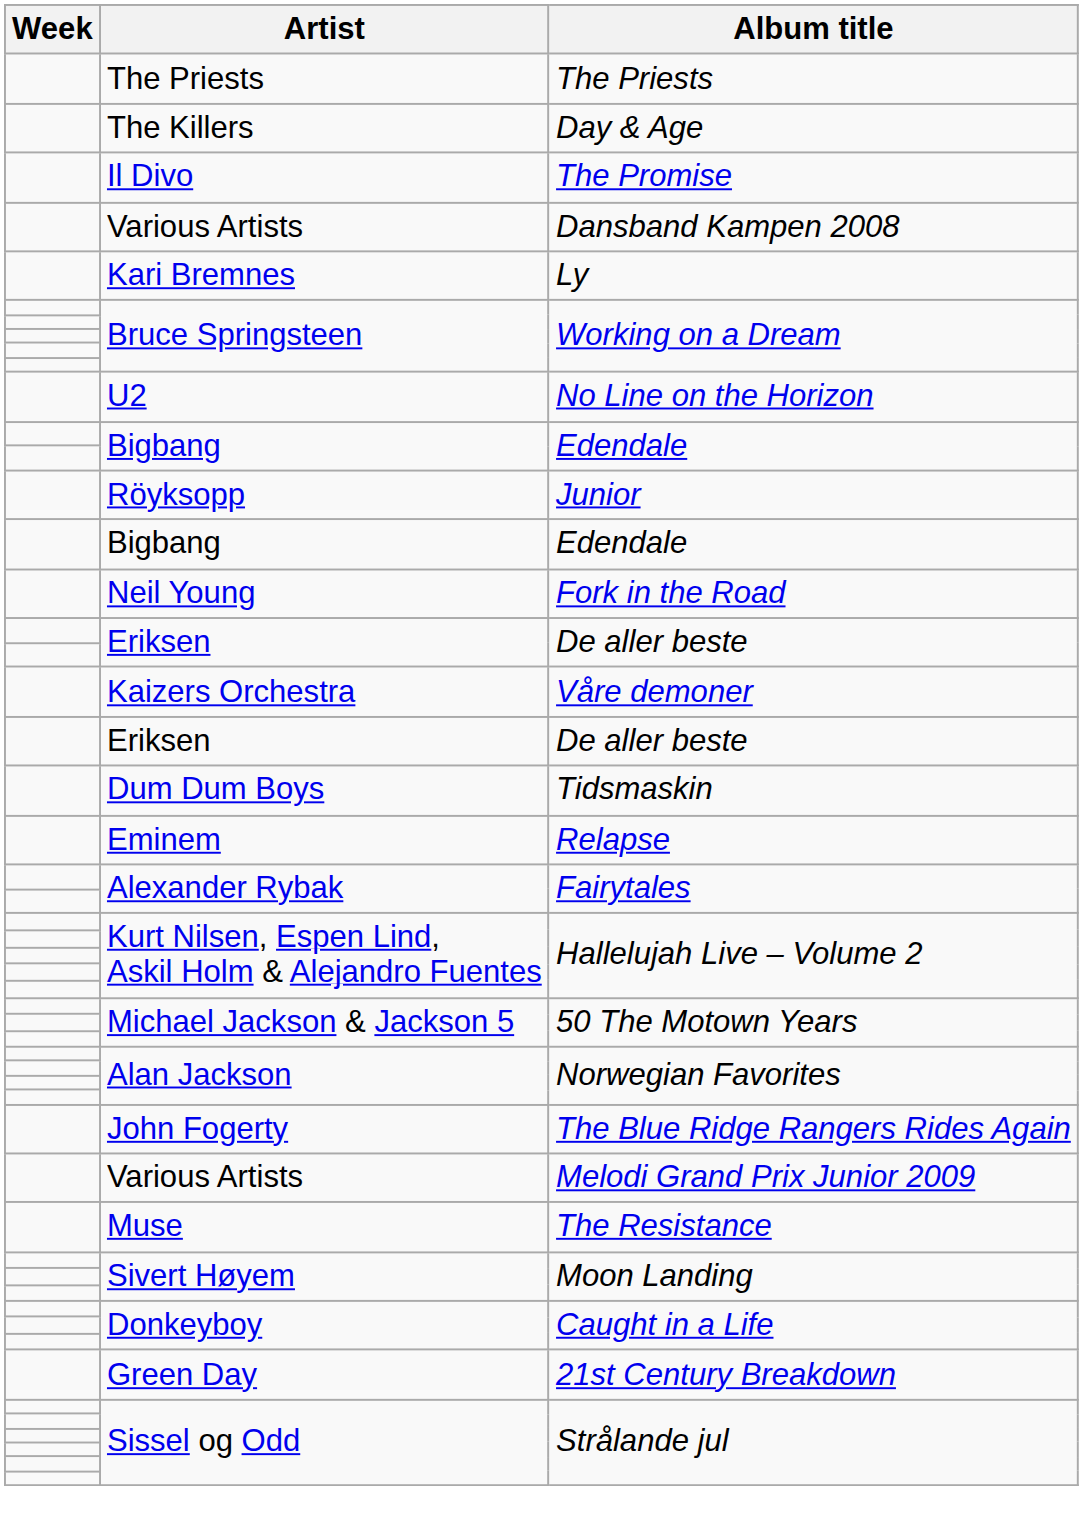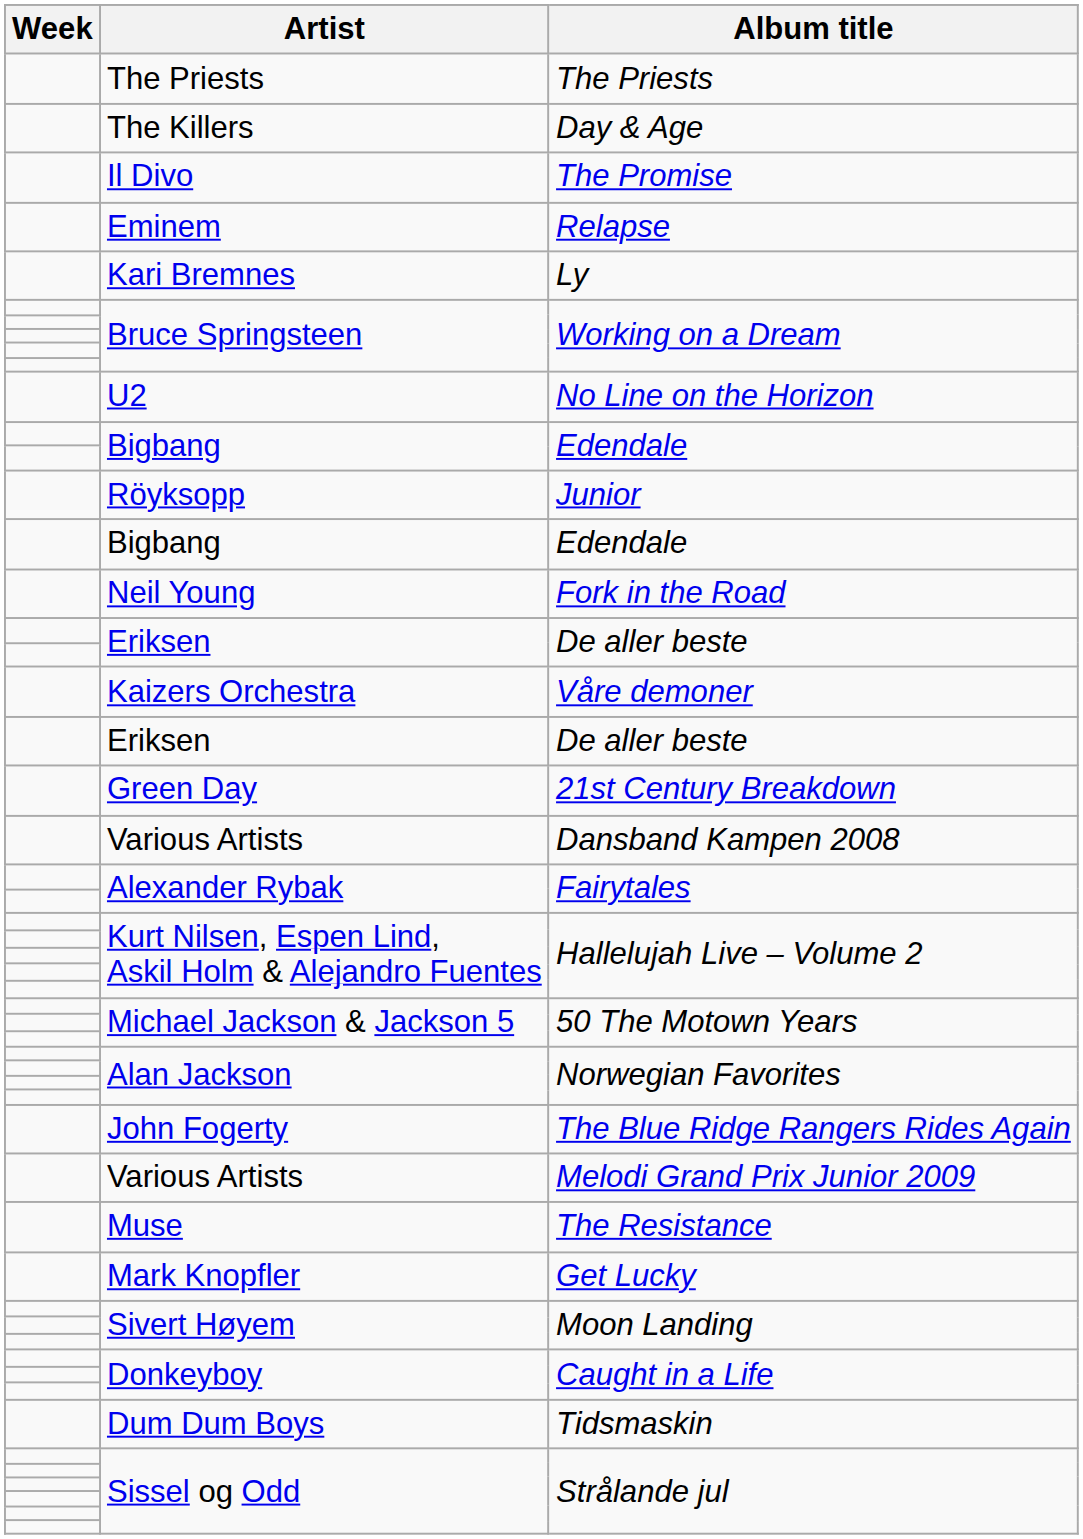rows swapped: Dansband Kampen 2008 <-> Relapse
rows swapped: 21st Century Breakdown <-> Tidsmaskin
+ row: Mark Knopfler | Get Lucky
